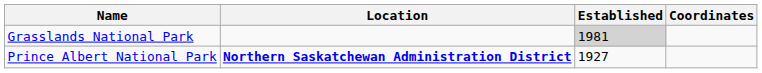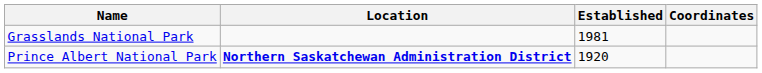Grasslands National Park | Established: lightgrey background -> no background
Prince Albert National Park | Established: 1927 -> 1920
